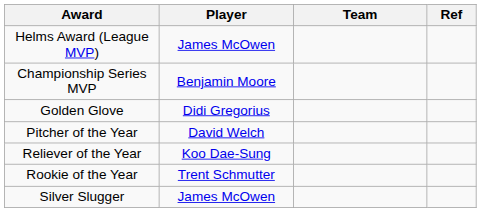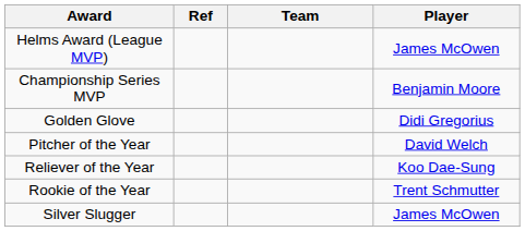columns swapped: Player <-> Ref
